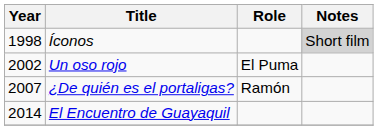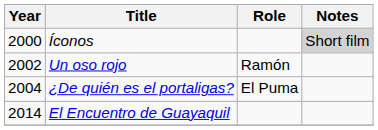Íconos | Year: 1998 -> 2000
Un oso rojo | Role: El Puma -> Ramón
¿De quién es el portaligas? | Year: 2007 -> 2004
¿De quién es el portaligas? | Role: Ramón -> El Puma
